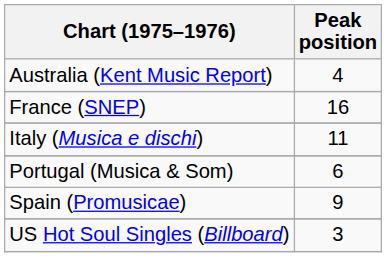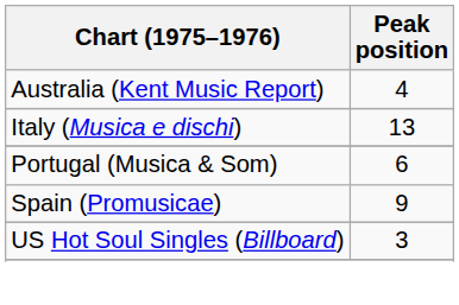- row: France (SNEP) | 16
Italy (Musica e dischi) | Peak position: 11 -> 13
